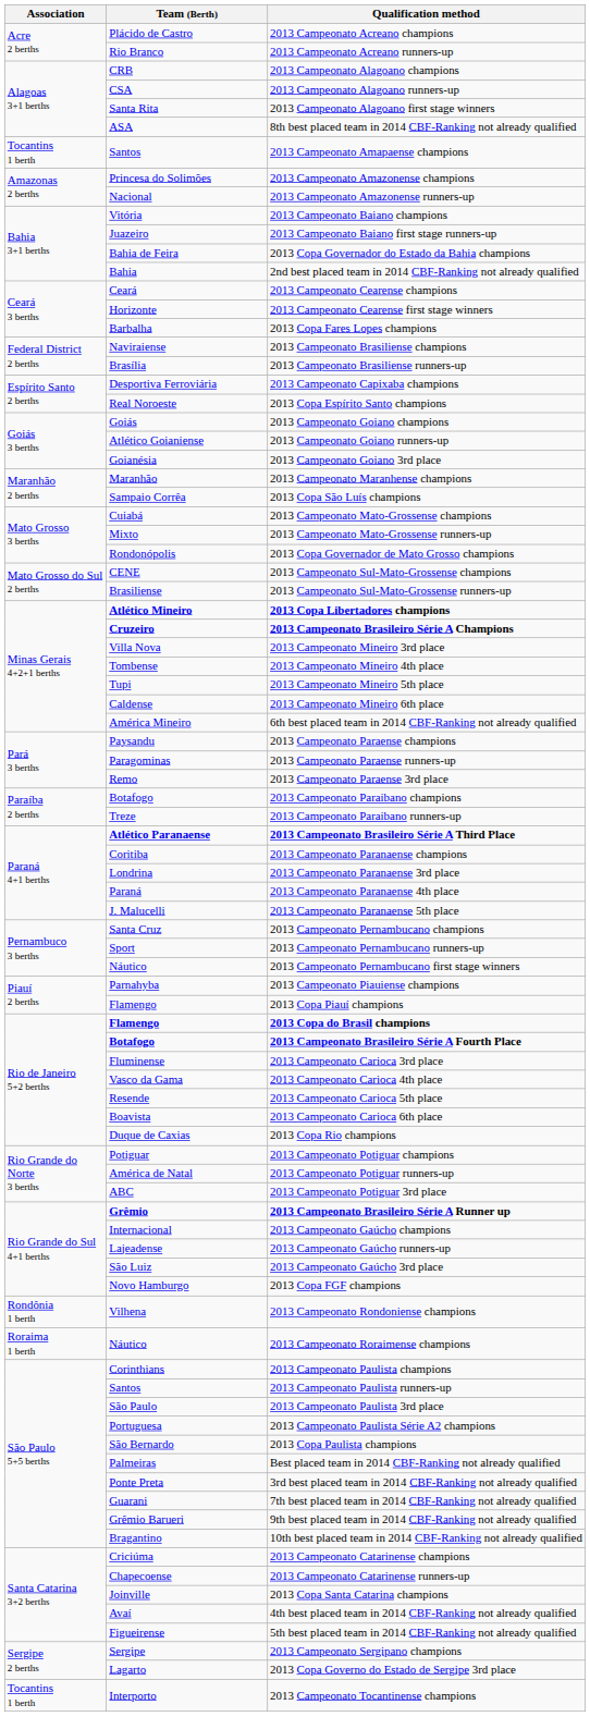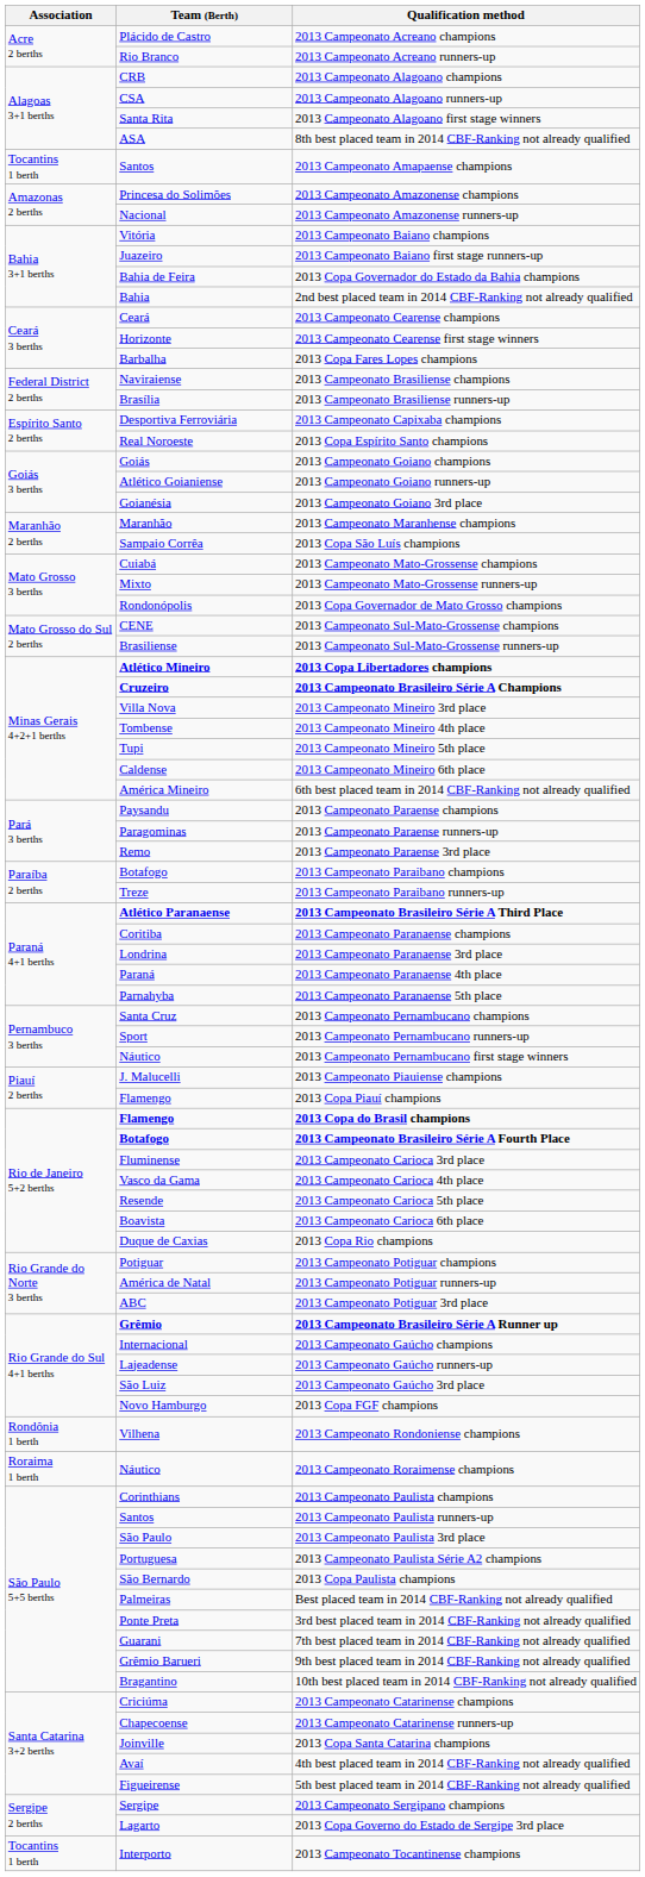2013 Campeonato Paranaense 5th place | Team (Berth): J. Malucelli -> Parnahyba
2013 Campeonato Piauiense champions | Team (Berth): Parnahyba -> J. Malucelli
